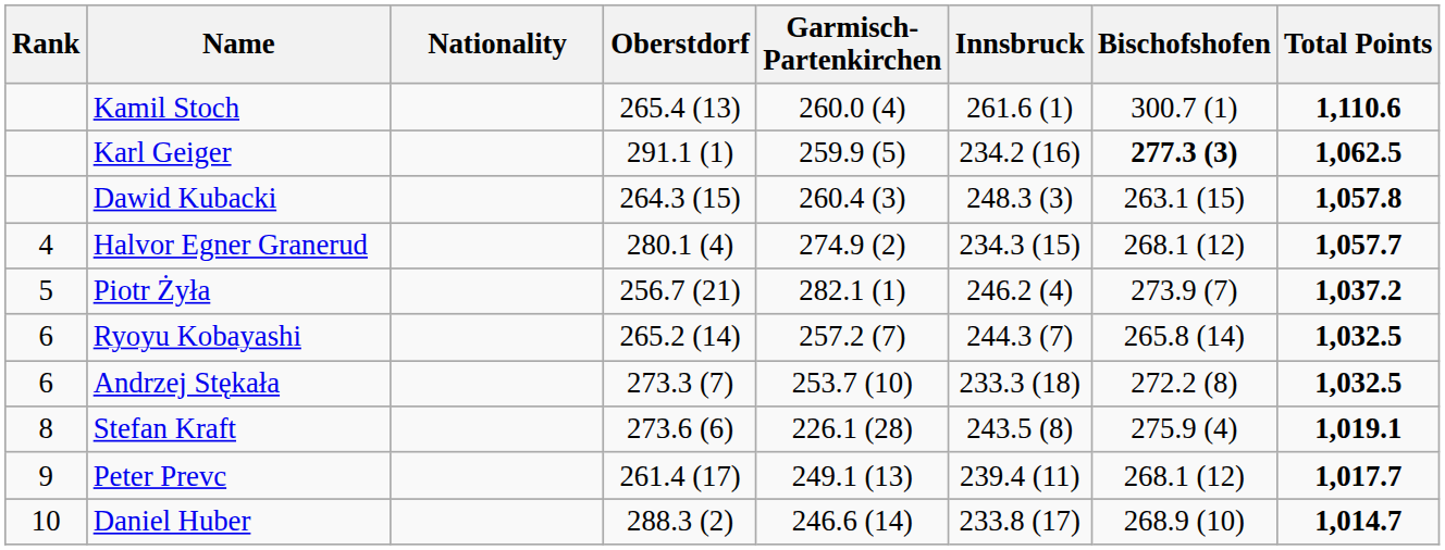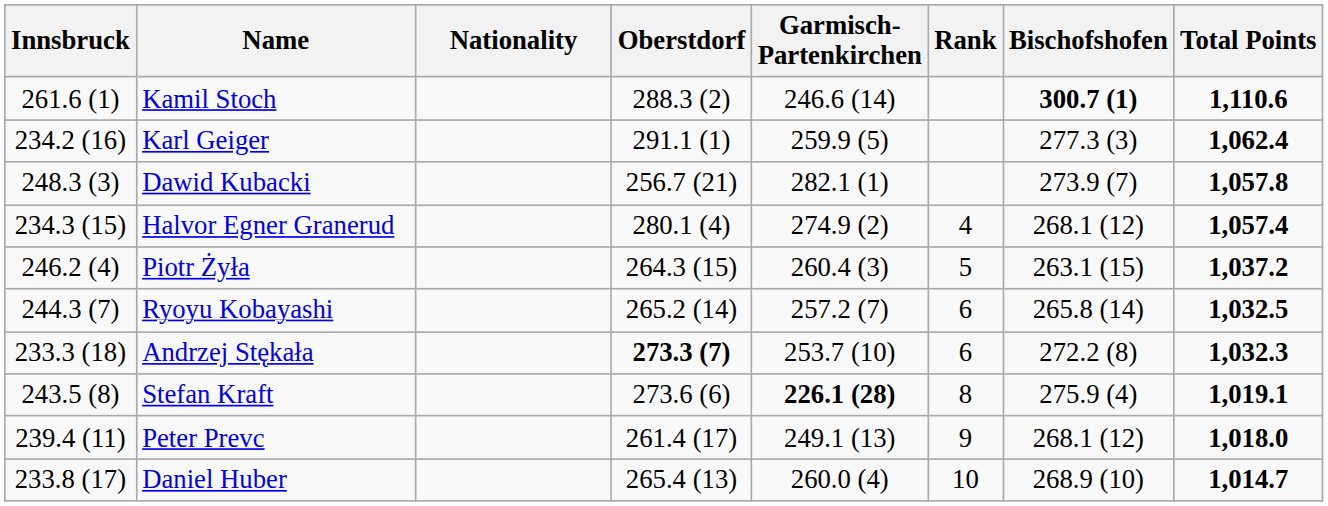columns swapped: Rank <-> Innsbruck
Kamil Stoch | Oberstdorf: 265.4 (13) -> 288.3 (2)
Kamil Stoch | Garmisch- Partenkirchen: 260.0 (4) -> 246.6 (14)
Kamil Stoch | Bischofshofen: normal -> bold
Karl Geiger | Bischofshofen: bold -> normal
Karl Geiger | Total Points: 1,062.5 -> 1,062.4
Dawid Kubacki | Oberstdorf: 264.3 (15) -> 256.7 (21)
Dawid Kubacki | Garmisch- Partenkirchen: 260.4 (3) -> 282.1 (1)
Dawid Kubacki | Bischofshofen: 263.1 (15) -> 273.9 (7)
Halvor Egner Granerud | Total Points: 1,057.7 -> 1,057.4
Piotr Żyła | Oberstdorf: 256.7 (21) -> 264.3 (15)
Piotr Żyła | Garmisch- Partenkirchen: 282.1 (1) -> 260.4 (3)
Piotr Żyła | Bischofshofen: 273.9 (7) -> 263.1 (15)
Andrzej Stękała | Oberstdorf: normal -> bold
Andrzej Stękała | Total Points: 1,032.5 -> 1,032.3
Stefan Kraft | Garmisch- Partenkirchen: normal -> bold
Peter Prevc | Total Points: 1,017.7 -> 1,018.0
Daniel Huber | Oberstdorf: 288.3 (2) -> 265.4 (13)
Daniel Huber | Garmisch- Partenkirchen: 246.6 (14) -> 260.0 (4)
